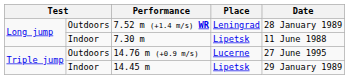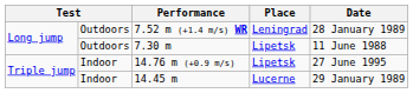7.30 m | column 2: Indoor -> Outdoors
14.76 m (+0.9 m/s) | column 2: Outdoors -> Indoor
14.76 m (+0.9 m/s) | Place: Lucerne -> Lipetsk
14.45 m | Place: Lipetsk -> Lucerne
